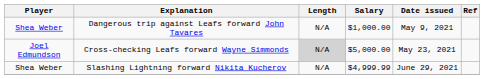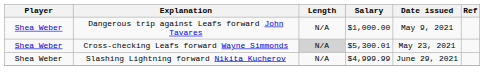Cross-checking Leafs forward Wayne Simmonds | Player: Joel Edmundson -> Shea Weber
Cross-checking Leafs forward Wayne Simmonds | Salary: $5,000.00 -> $5,300.01
